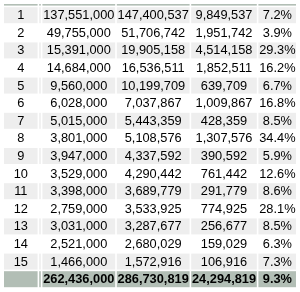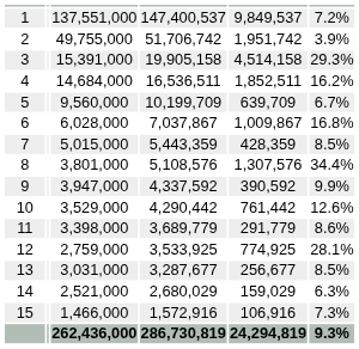9 | column 6: 5.9% -> 9.9%
